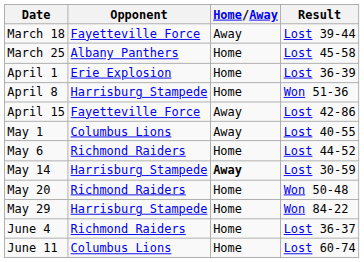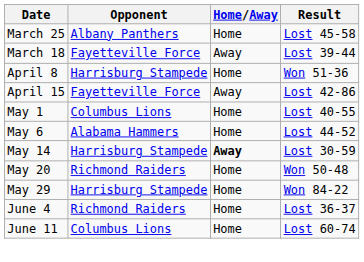rows swapped: March 18 <-> March 25
- row: April 1 | Erie Explosion | Home | Lost 36-39
May 1 | Home/Away: Away -> Home
May 6 | Opponent: Richmond Raiders -> Alabama Hammers
